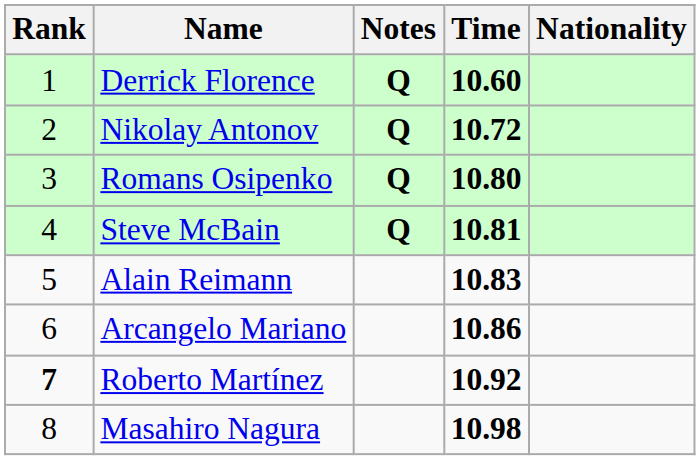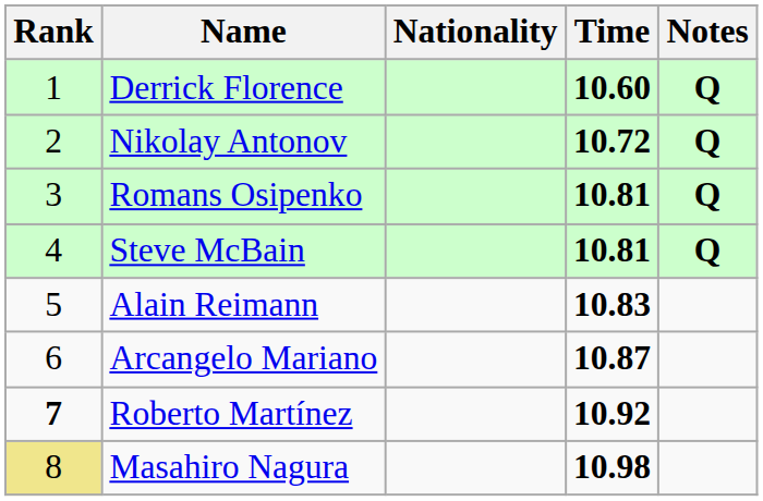columns swapped: Nationality <-> Notes
Romans Osipenko | Time: 10.80 -> 10.81
Arcangelo Mariano | Time: 10.86 -> 10.87
Masahiro Nagura | Rank: no background -> khaki background
